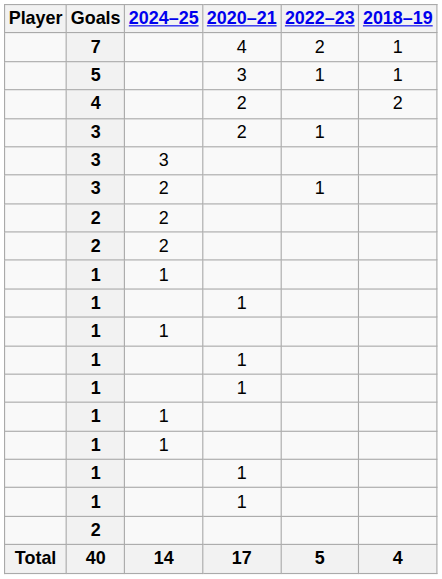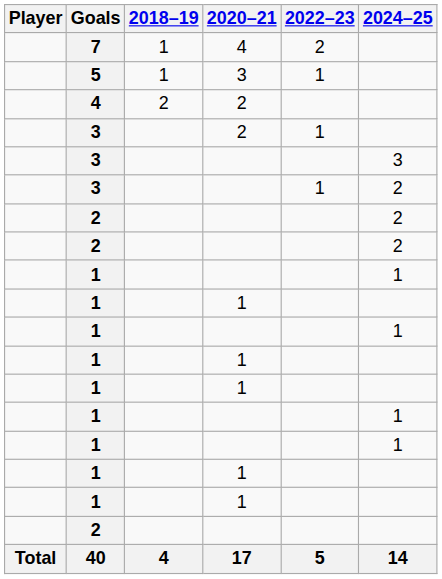columns swapped: 2018–19 <-> 2024–25
